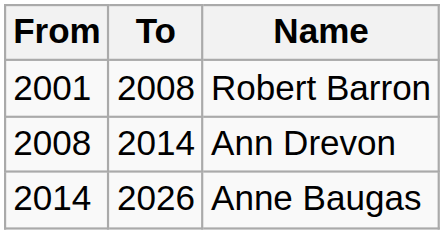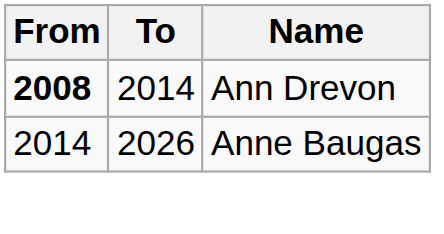- row: 2001 | 2008 | Robert Barron
Ann Drevon | From: normal -> bold
